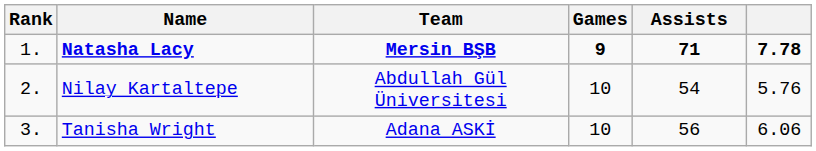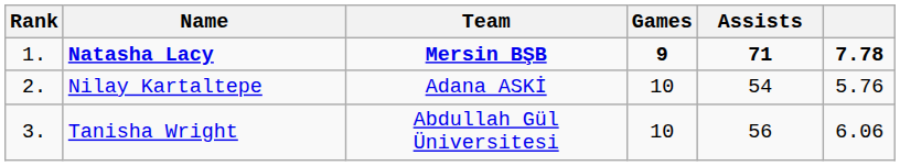Nilay Kartaltepe | Team: Abdullah Gül Üniversitesi -> Adana ASKİ
Tanisha Wright | Team: Adana ASKİ -> Abdullah Gül Üniversitesi
